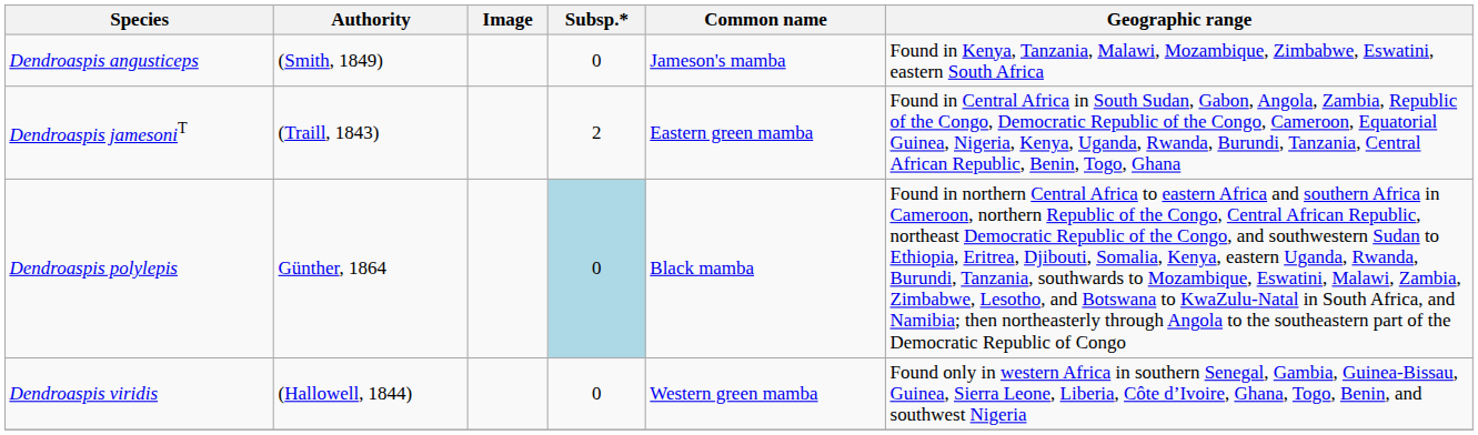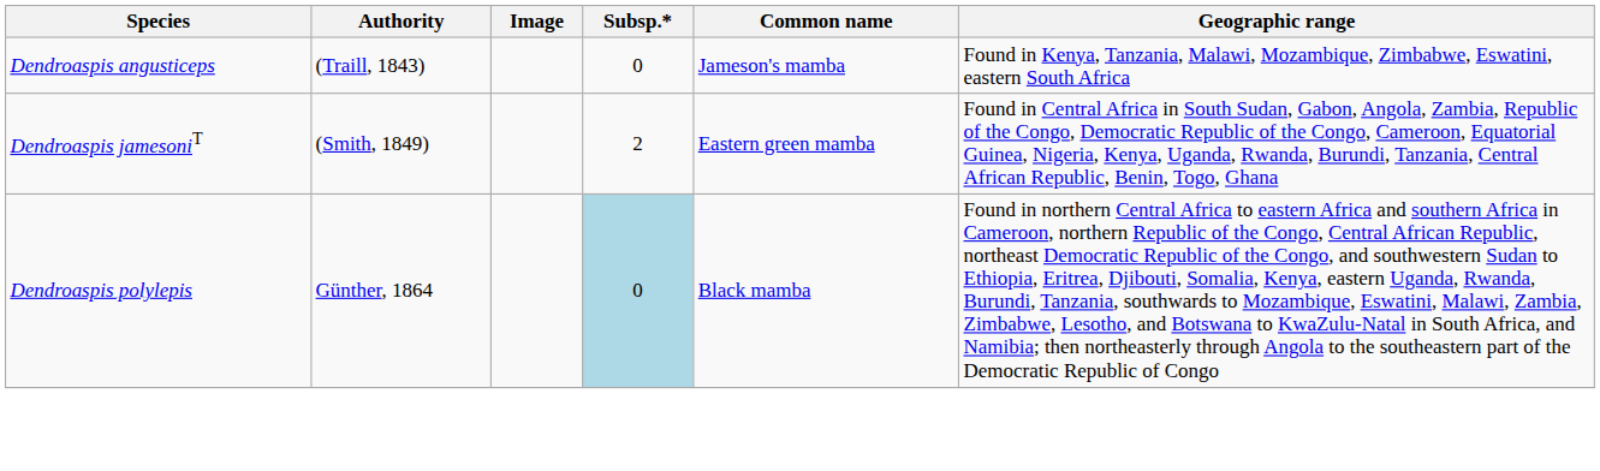Dendroaspis angusticeps | Authority: (Smith, 1849) -> (Traill, 1843)
Dendroaspis jamesoniT | Authority: (Traill, 1843) -> (Smith, 1849)
- row: Dendroaspis viridis | (Hallowell, 1844) | 0 | Western green mamba | Found only in western Africa in southern Senegal, Gambia, Guinea-Bissau, Guinea, Sierra Leone, Liberia, Côte d’Ivoire, Ghana, Togo, Benin, and southwest Nigeria
